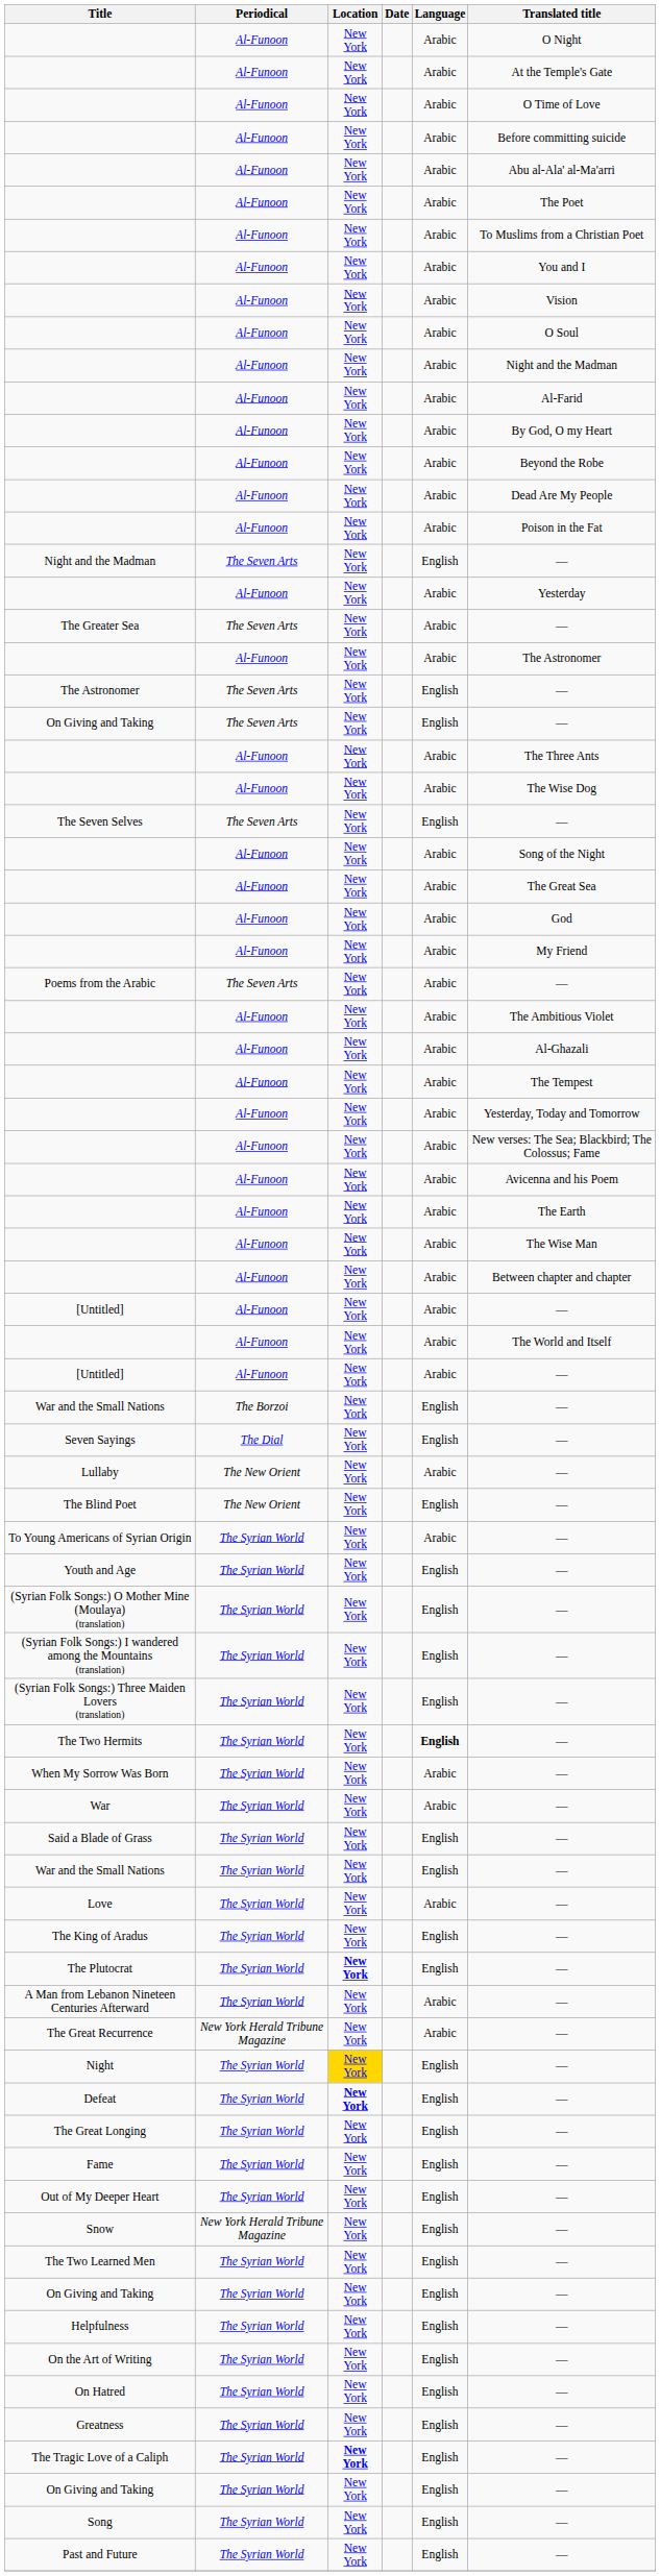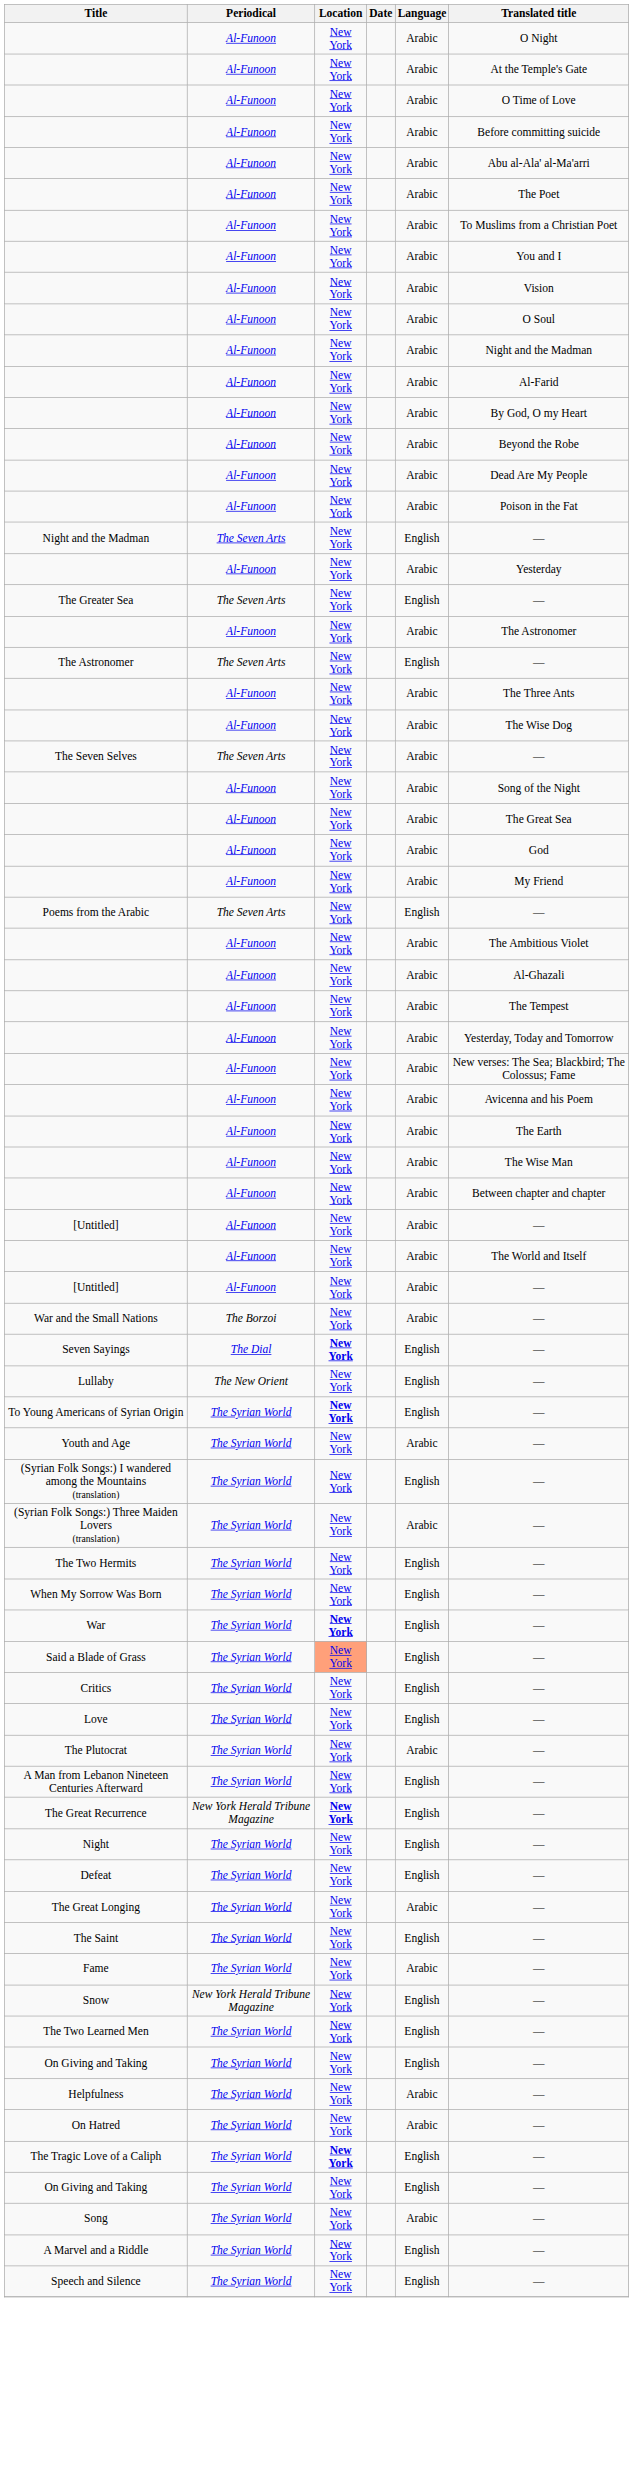The Greater Sea | Language: Arabic -> English
- row: On Giving and Taking | The Seven Arts | New York | English | —
The Seven Selves | Language: English -> Arabic
Poems from the Arabic | Language: Arabic -> English
War and the Small Nations / The Borzoi | Language: English -> Arabic
Seven Sayings | Location: normal -> bold
Lullaby | Language: Arabic -> English
- row: The Blind Poet | The New Orient | New York | English | —
To Young Americans of Syrian Origin | Location: normal -> bold
To Young Americans of Syrian Origin | Language: Arabic -> English
Youth and Age | Language: English -> Arabic
- row: (Syrian Folk Songs:) O Mother Mine (Moulaya) (translation) | The Syrian World | New York | English | —
(Syrian Folk Songs:) Three Maiden Lovers (translation) | Language: English -> Arabic
The Two Hermits | Language: bold -> normal
When My Sorrow Was Born | Language: Arabic -> English
War | Location: normal -> bold
War | Language: Arabic -> English
Said a Blade of Grass | Location: no background -> lightsalmon background
+ row: Critics | The Syrian World | New York | English | —
- row: War and the Small Nations | The Syrian World | New York | English | —
Love | Language: Arabic -> English
- row: The King of Aradus | The Syrian World | New York | English | —
The Plutocrat | Location: bold -> normal
The Plutocrat | Language: English -> Arabic
A Man from Lebanon Nineteen Centuries Afterward | Language: Arabic -> English
The Great Recurrence | Location: normal -> bold
The Great Recurrence | Language: Arabic -> English
Night | Location: gold background -> no background
Defeat | Location: bold -> normal
The Great Longing | Language: English -> Arabic
+ row: The Saint | The Syrian World | New York | English | —
Fame | Language: English -> Arabic
- row: Out of My Deeper Heart | The Syrian World | New York | English | —
Helpfulness | Language: English -> Arabic
- row: On the Art of Writing | The Syrian World | New York | English | —
On Hatred | Language: English -> Arabic
- row: Greatness | The Syrian World | New York | English | —
Song | Language: English -> Arabic
+ row: A Marvel and a Riddle | The Syrian World | New York | English | —
- row: Past and Future | The Syrian World | New York | English | —
+ row: Speech and Silence | The Syrian World | New York | English | —
